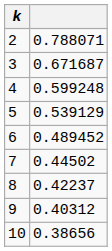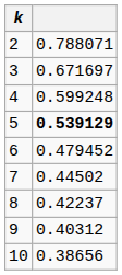3 | column 2: 0.671687 -> 0.671697
5 | column 2: normal -> bold
6 | column 2: 0.489452 -> 0.479452
